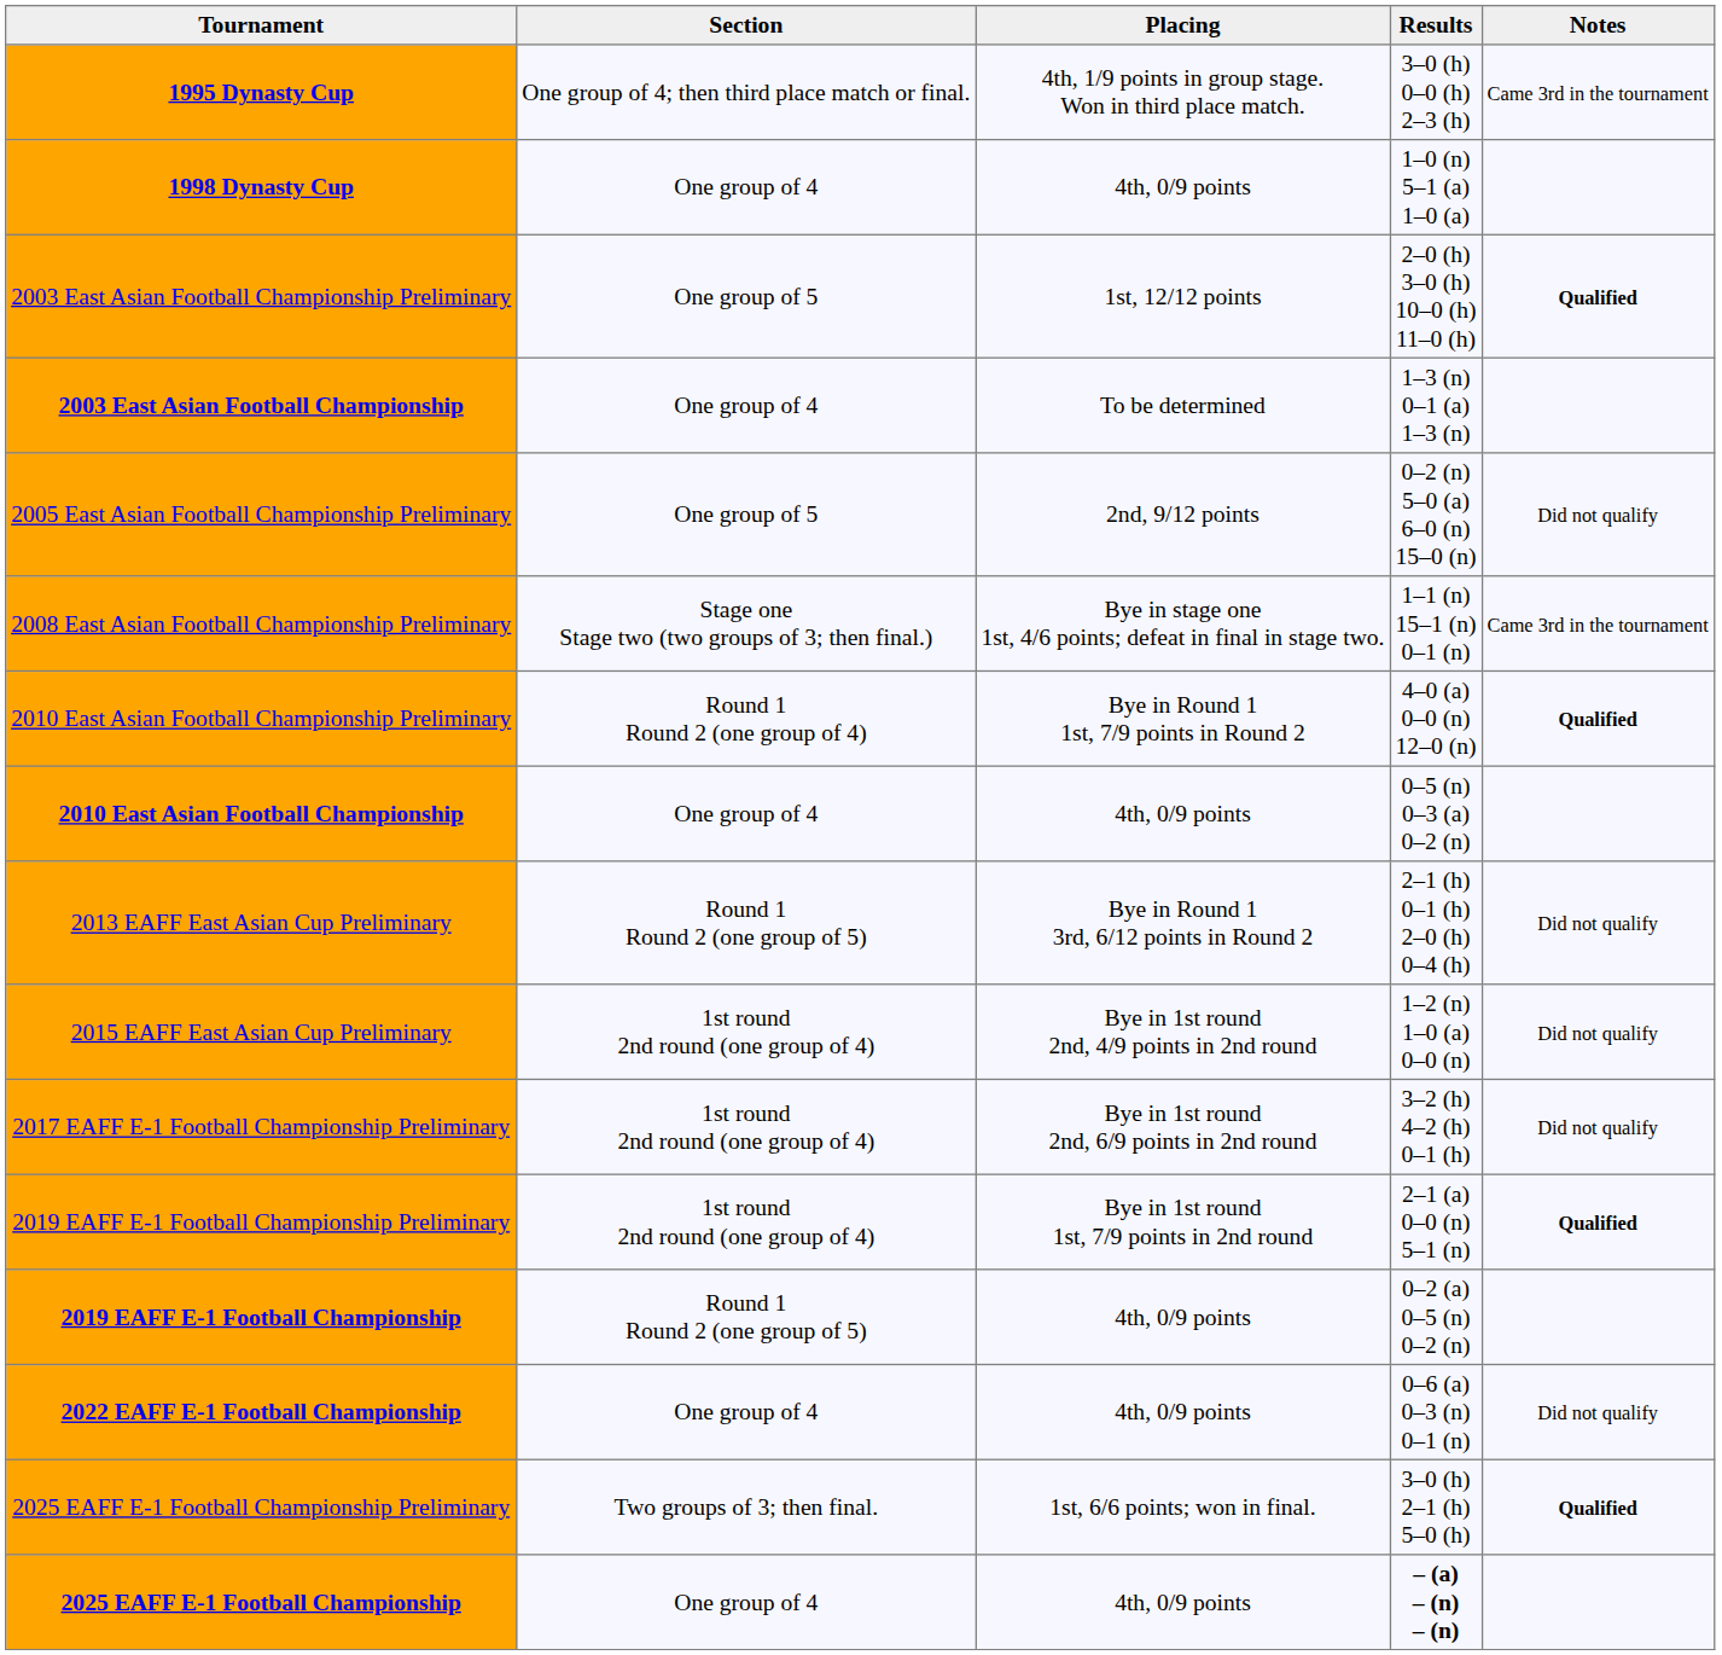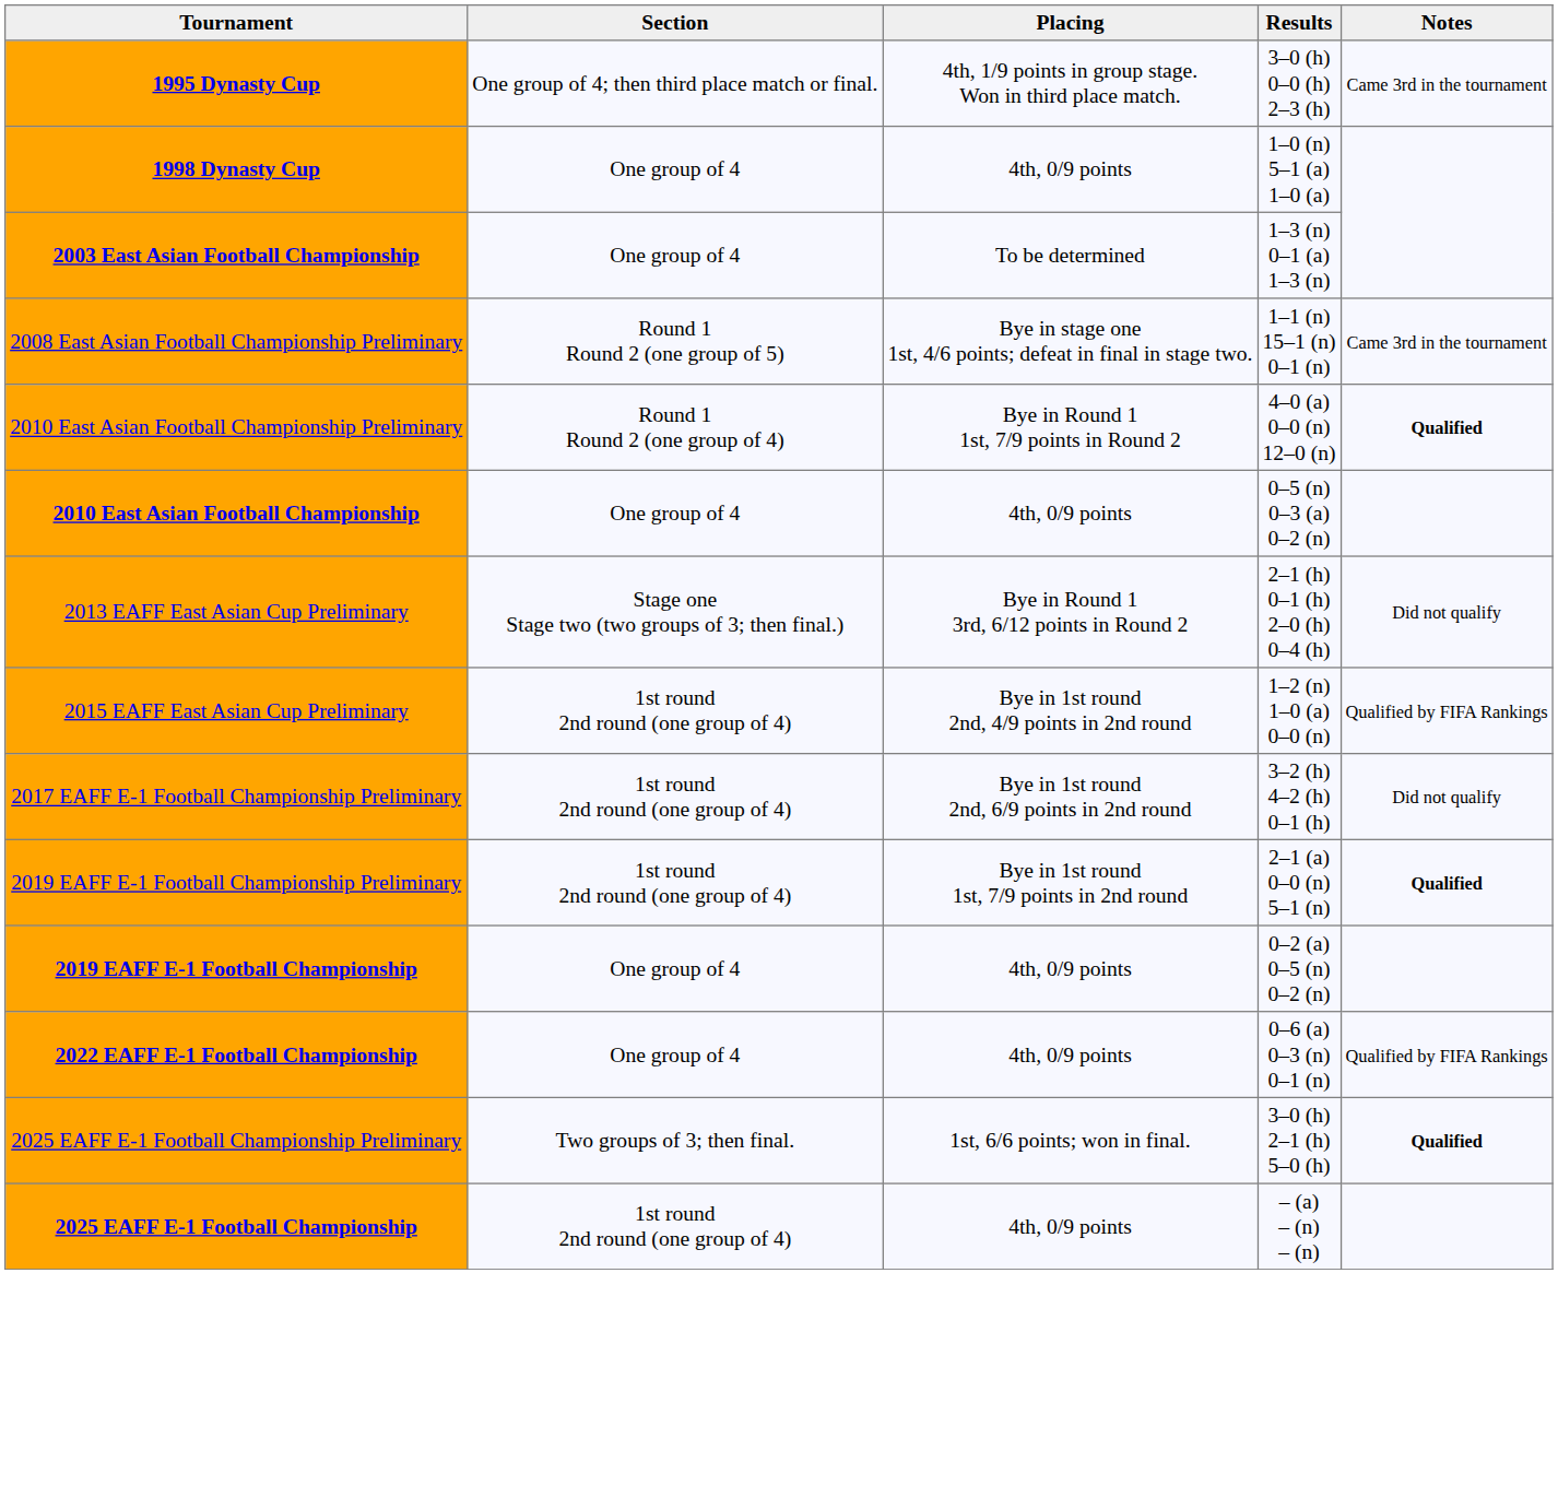- row: 2003 East Asian Football Championship Preliminary | One group of 5 | 1st, 12/12 points | 2–0 (h) 3–0 (h) 10–0 (h) 11–0 (h) | Qualified
- row: 2005 East Asian Football Championship Preliminary | One group of 5 | 2nd, 9/12 points | 0–2 (n) 5–0 (a) 6–0 (n) 15–0 (n) | Did not qualify
2008 East Asian Football Championship Preliminary | Section: Stage one Stage two (two groups of 3; then final.) -> Round 1 Round 2 (one group of 5)
2013 EAFF East Asian Cup Preliminary | Section: Round 1 Round 2 (one group of 5) -> Stage one Stage two (two groups of 3; then final.)
2015 EAFF East Asian Cup Preliminary | Notes: Did not qualify -> Qualified by FIFA Rankings
2019 EAFF E-1 Football Championship | Section: Round 1 Round 2 (one group of 5) -> One group of 4
2022 EAFF E-1 Football Championship | Notes: Did not qualify -> Qualified by FIFA Rankings
2025 EAFF E-1 Football Championship | Section: One group of 4 -> 1st round 2nd round (one group of 4)
2025 EAFF E-1 Football Championship | Results: bold -> normal
